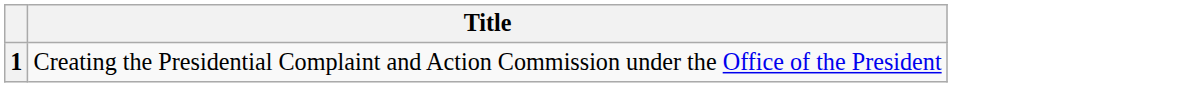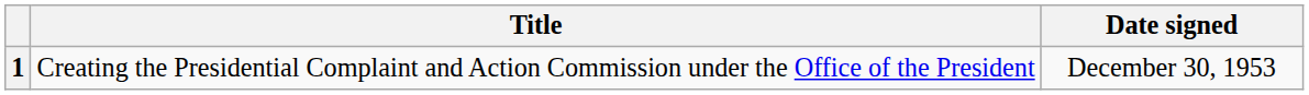+ column: Date signed | December 30, 1953
